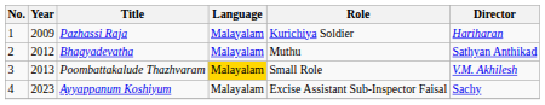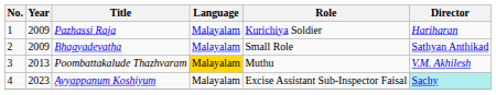Bhagyadevatha | Year: 2012 -> 2009
Bhagyadevatha | Role: Muthu -> Small Role
Poombattakalude Thazhvaram | Role: Small Role -> Muthu
Ayyappanum Koshiyum | Director: no background -> paleturquoise background
